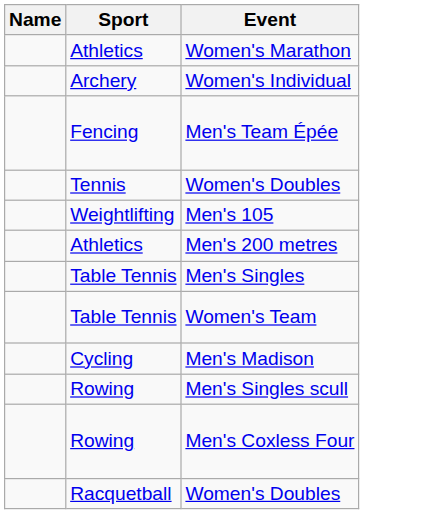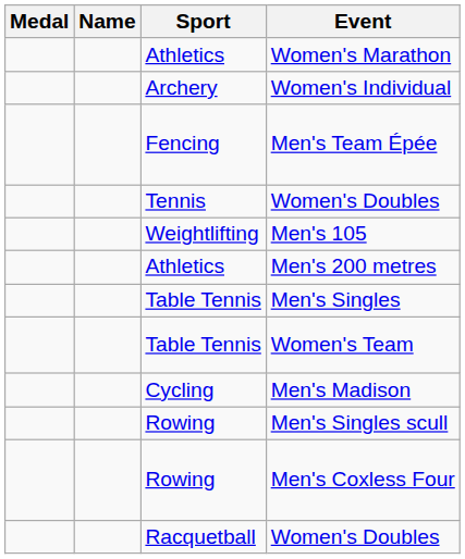+ column: Medal
